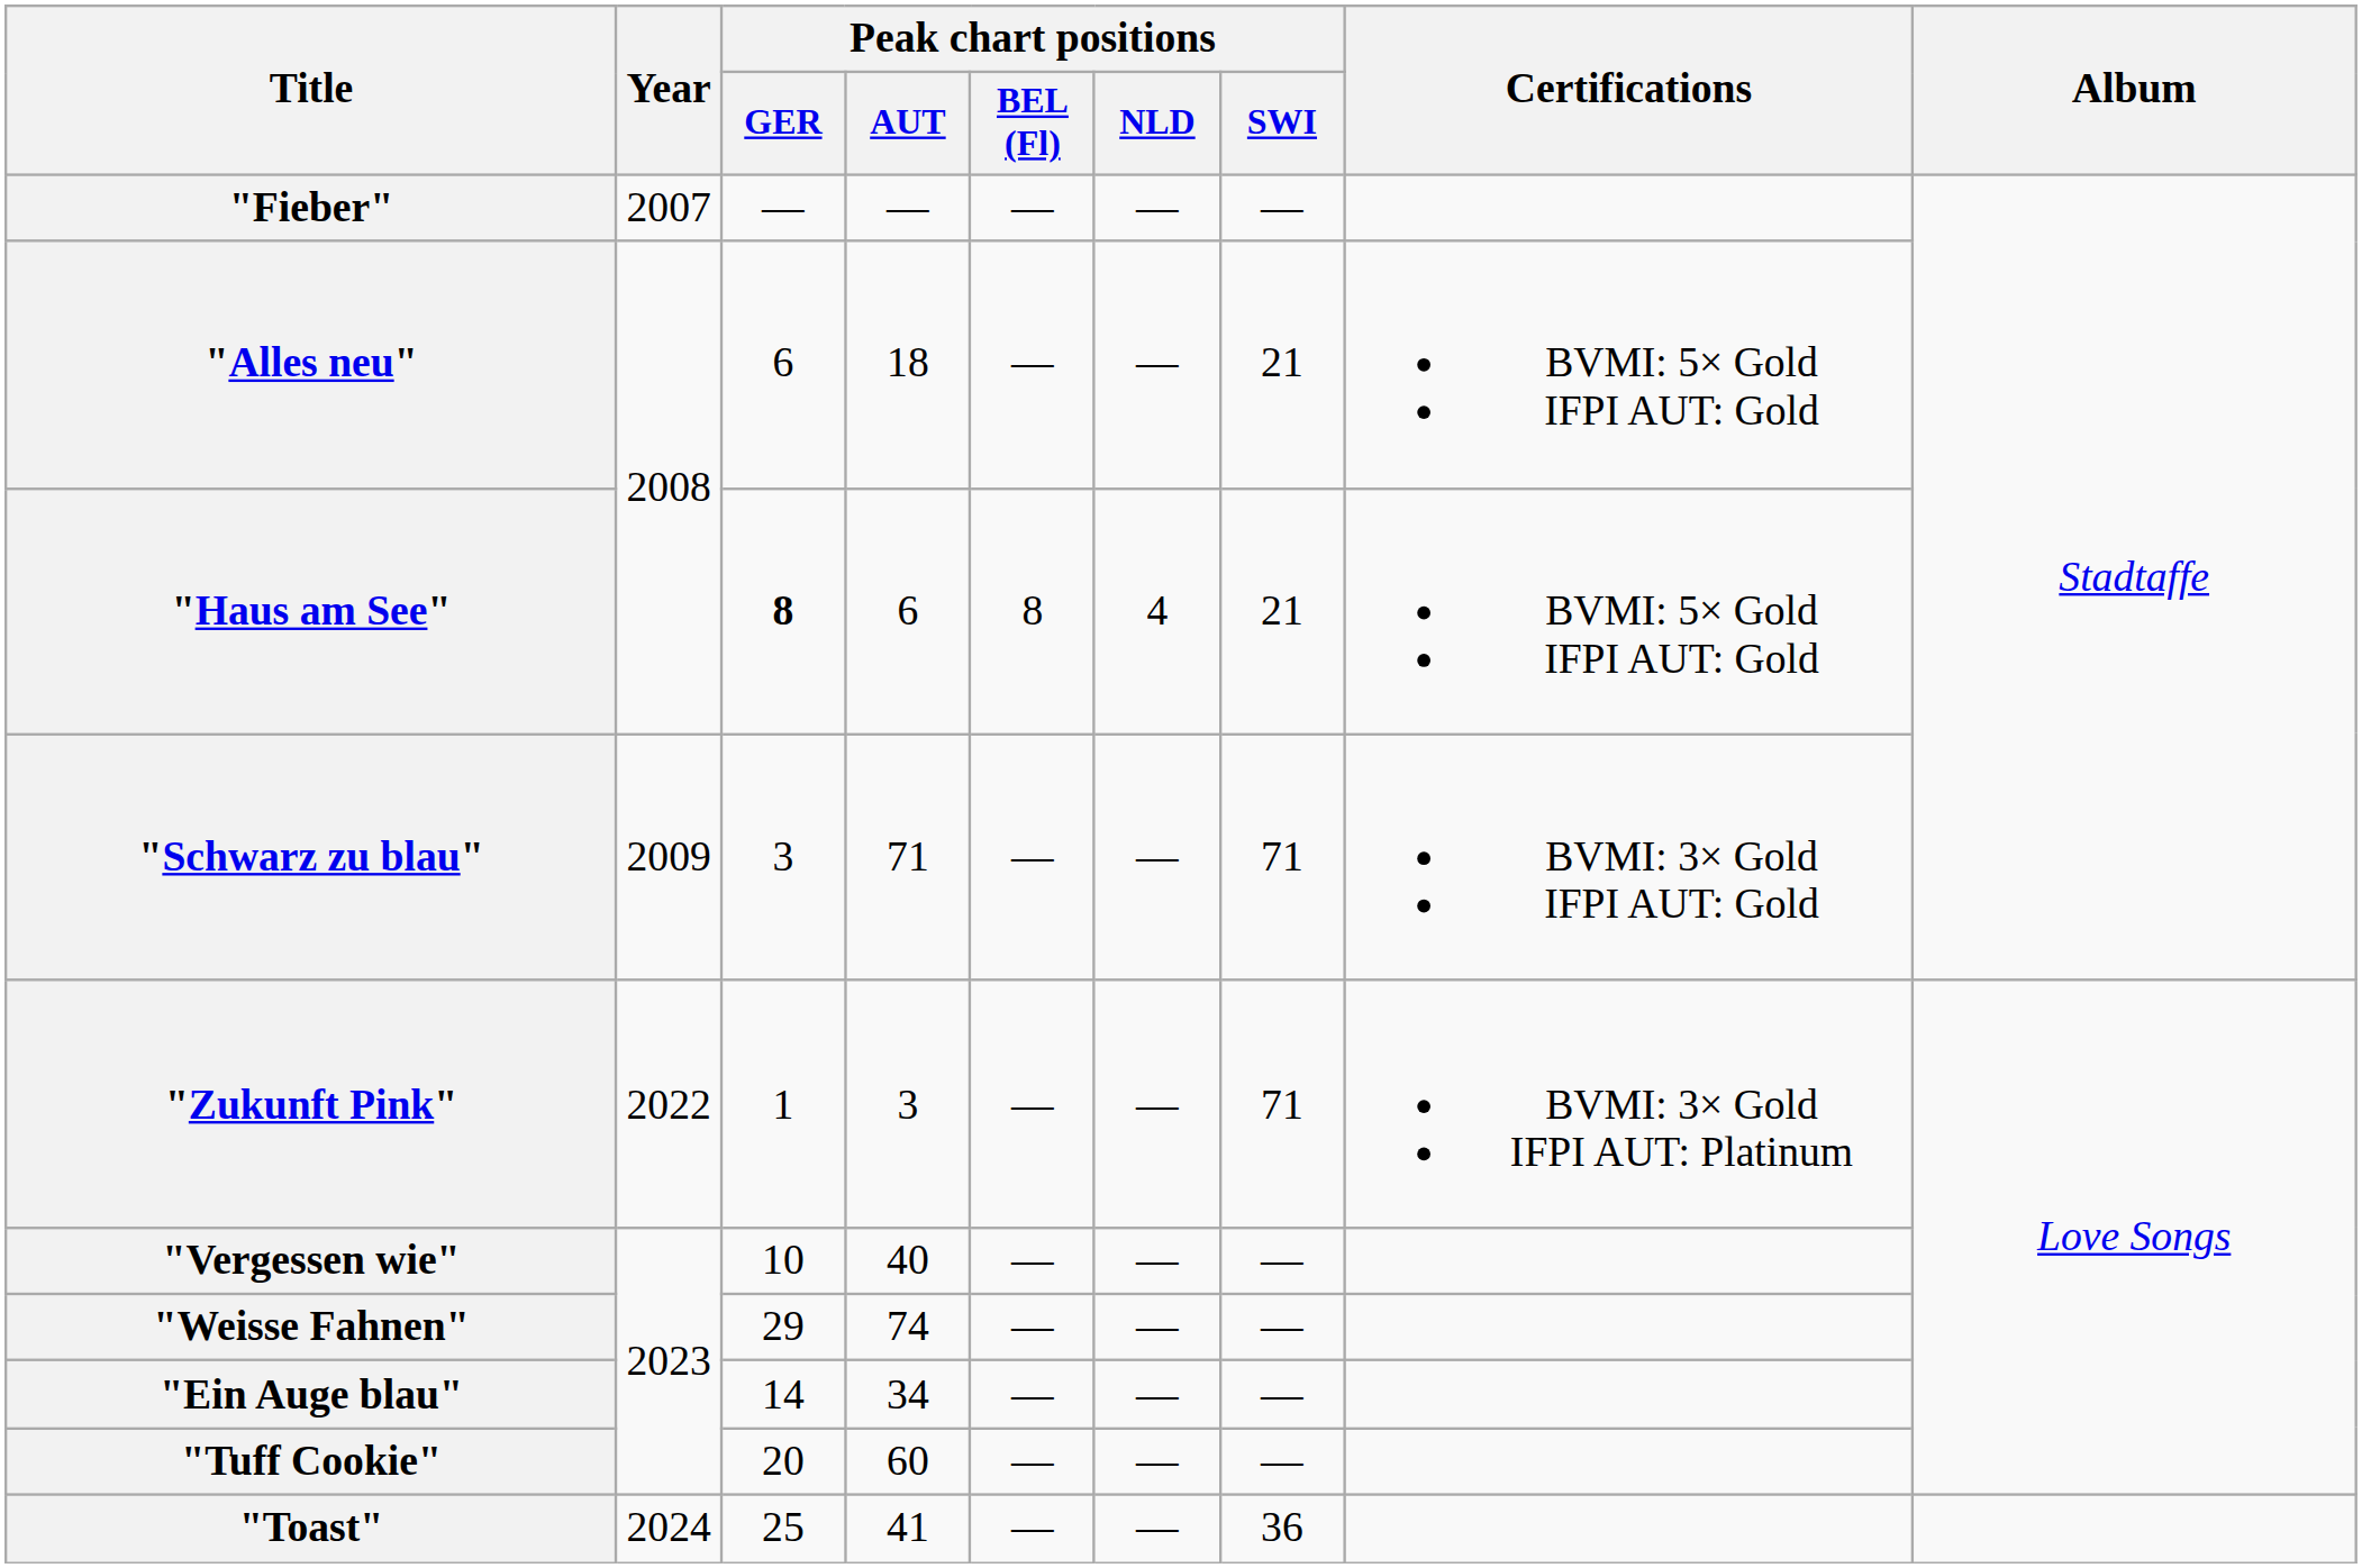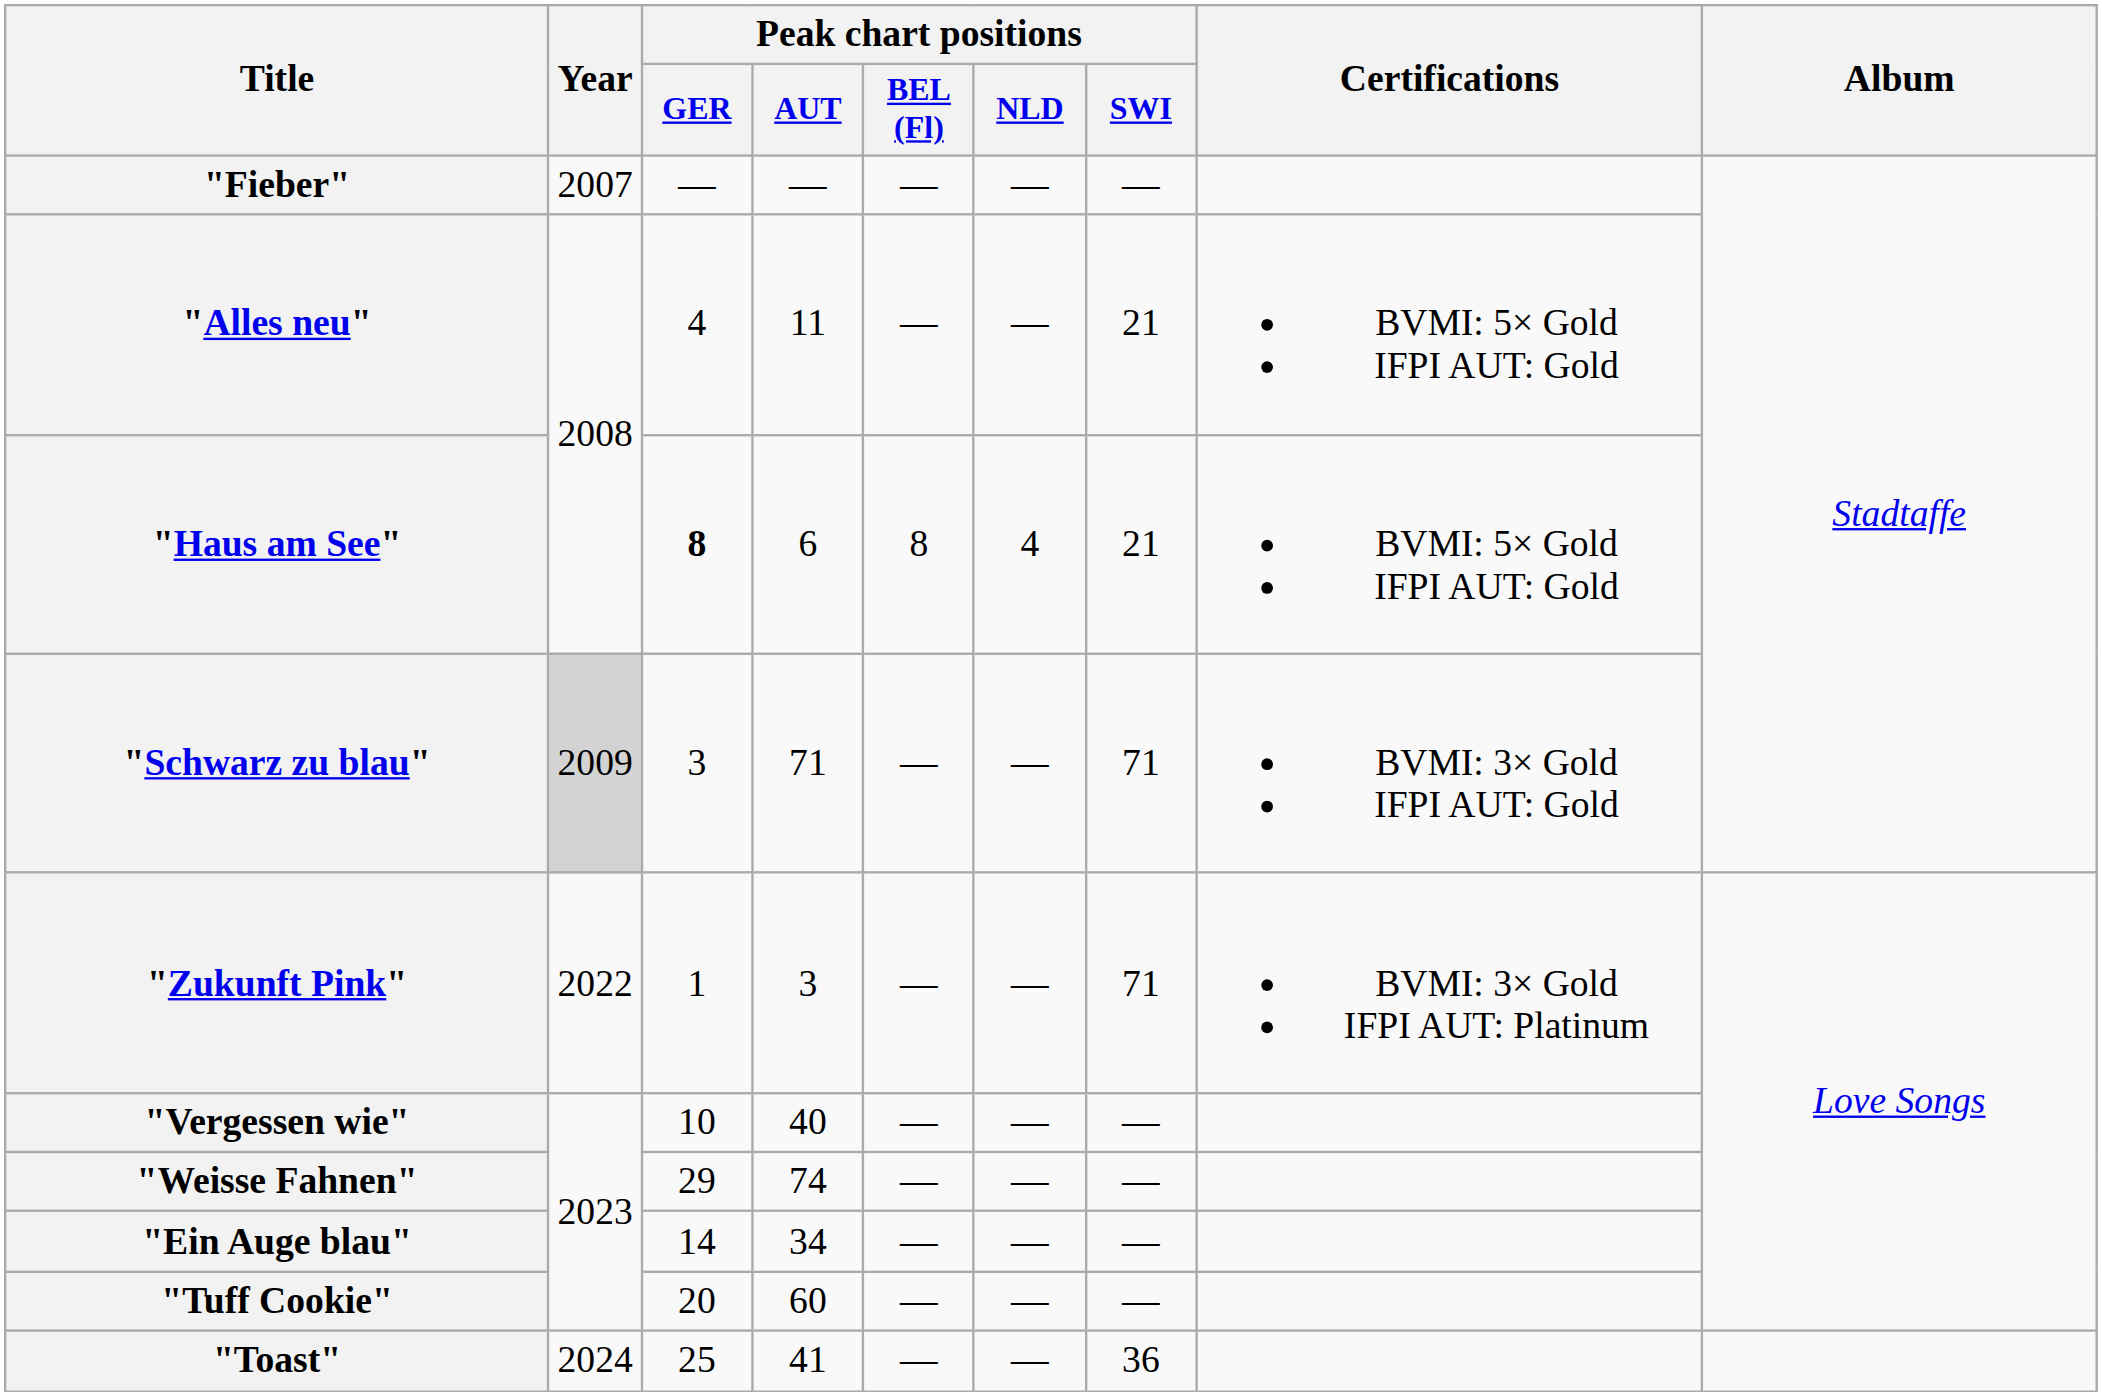"Alles neu" | Peak chart positions / GER: 6 -> 4
"Alles neu" | Peak chart positions / AUT: 18 -> 11
"Schwarz zu blau" | Year: no background -> lightgrey background
